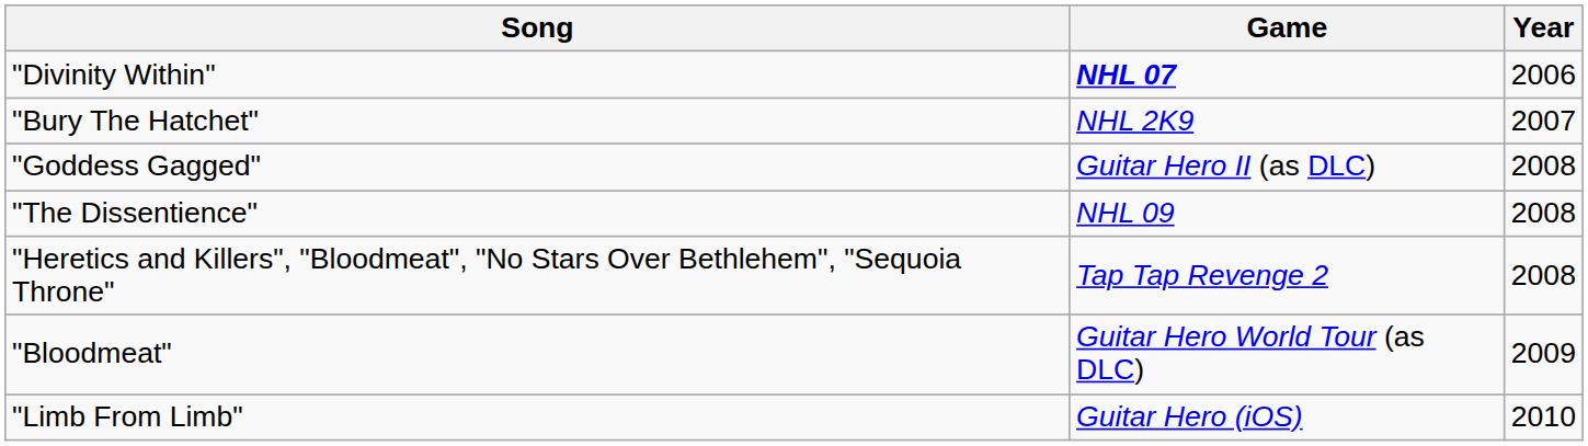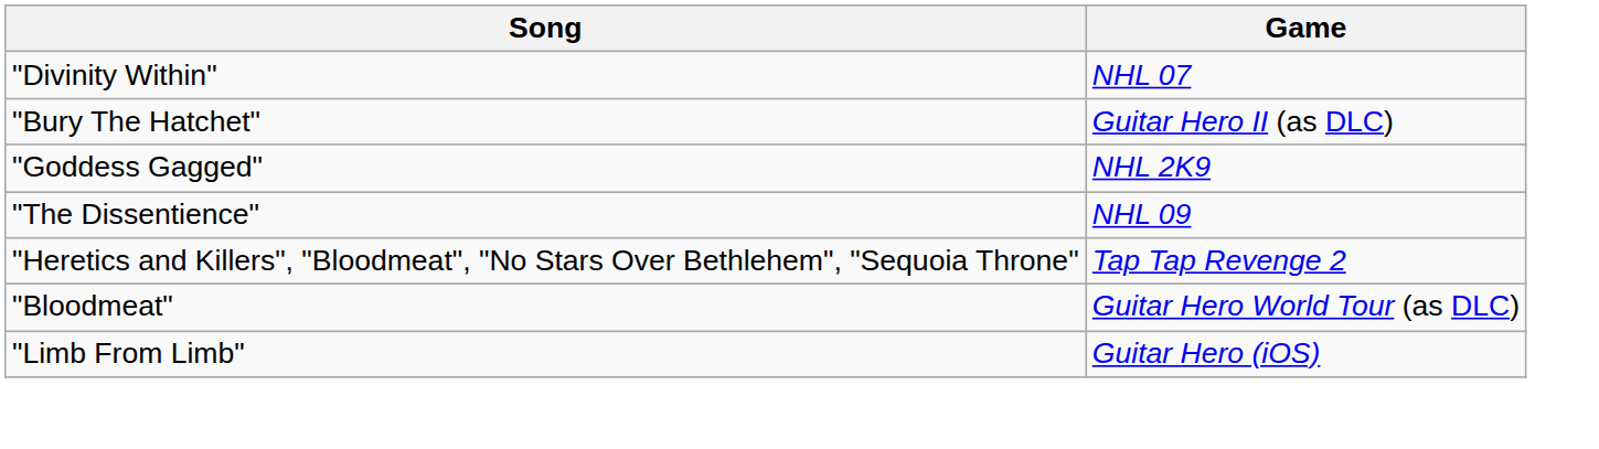- column: Year | 2006 | 2007 | 2008 | 2008 | 2008 | 2009 | 2010
"Divinity Within" | Game: bold -> normal
"Bury The Hatchet" | Game: NHL 2K9 -> Guitar Hero II (as DLC)
"Goddess Gagged" | Game: Guitar Hero II (as DLC) -> NHL 2K9
